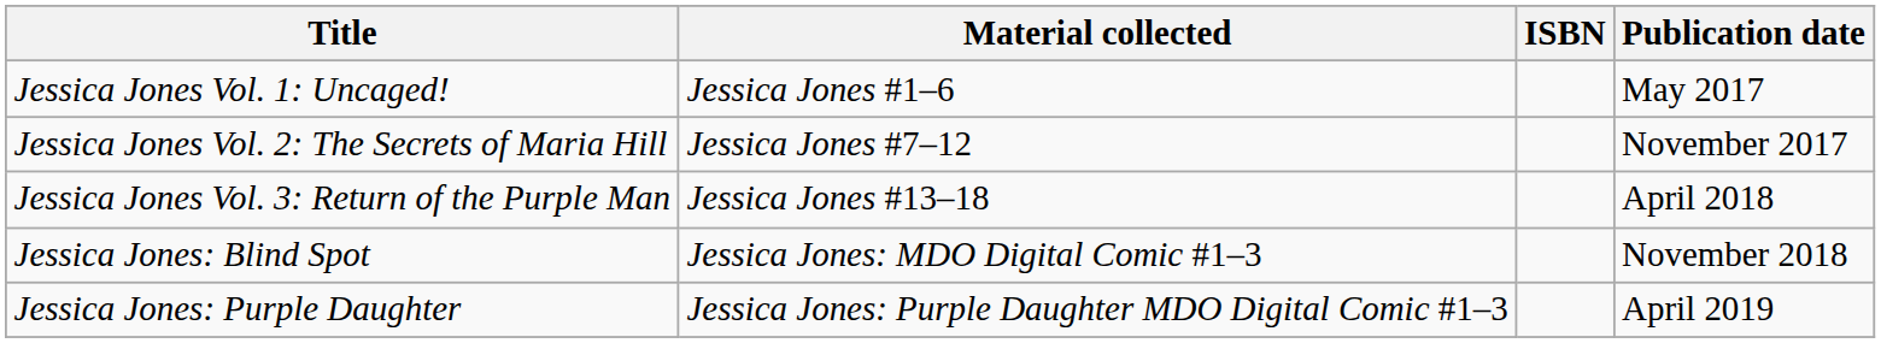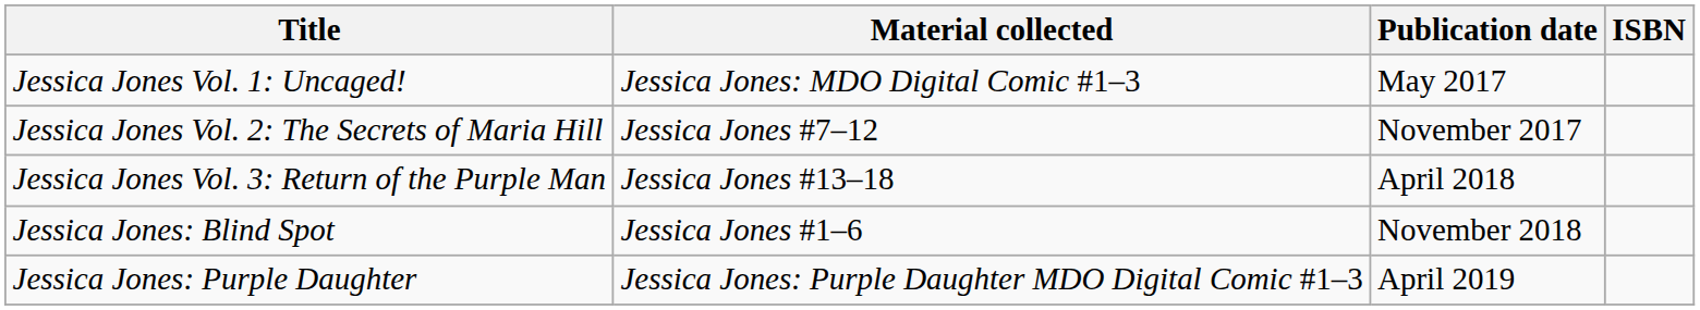columns swapped: Publication date <-> ISBN
Jessica Jones Vol. 1: Uncaged! | Material collected: Jessica Jones #1–6 -> Jessica Jones: MDO Digital Comic #1–3
Jessica Jones: Blind Spot | Material collected: Jessica Jones: MDO Digital Comic #1–3 -> Jessica Jones #1–6
